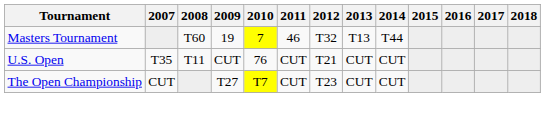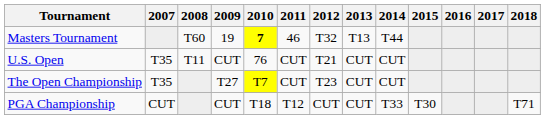Masters Tournament | 2010: normal -> bold
The Open Championship | 2007: CUT -> T35
+ row: PGA Championship | CUT | CUT | T18 | T12 | CUT | CUT | T33 | T30 | T71
